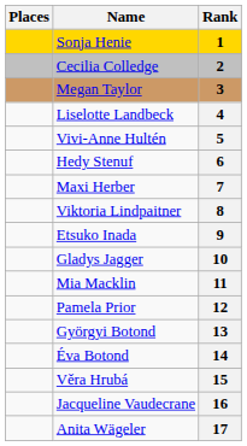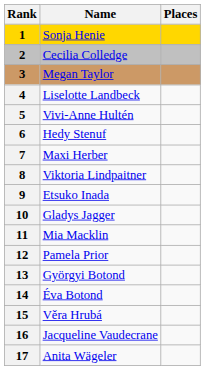columns swapped: Rank <-> Places
